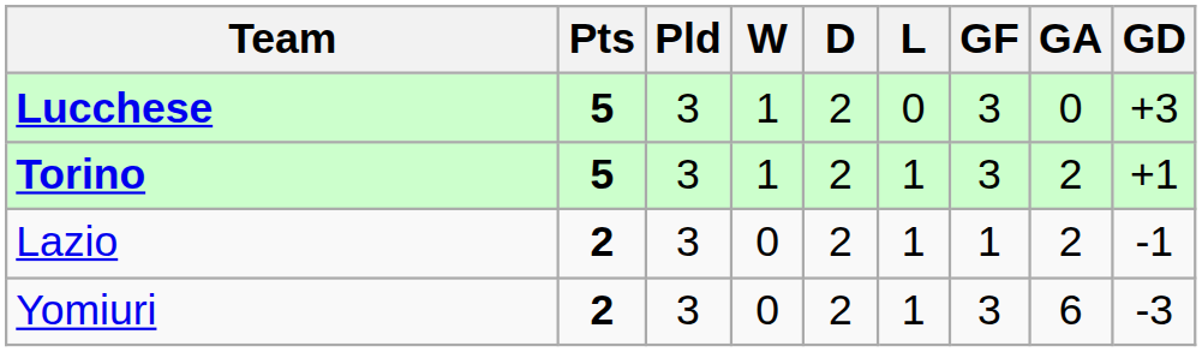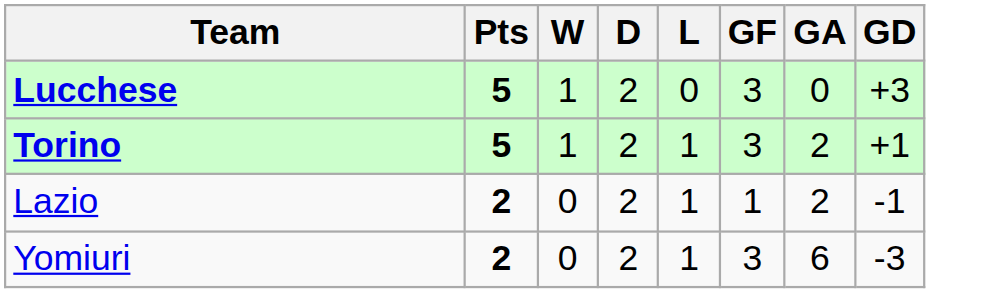- column: Pld | 3 | 3 | 3 | 3
